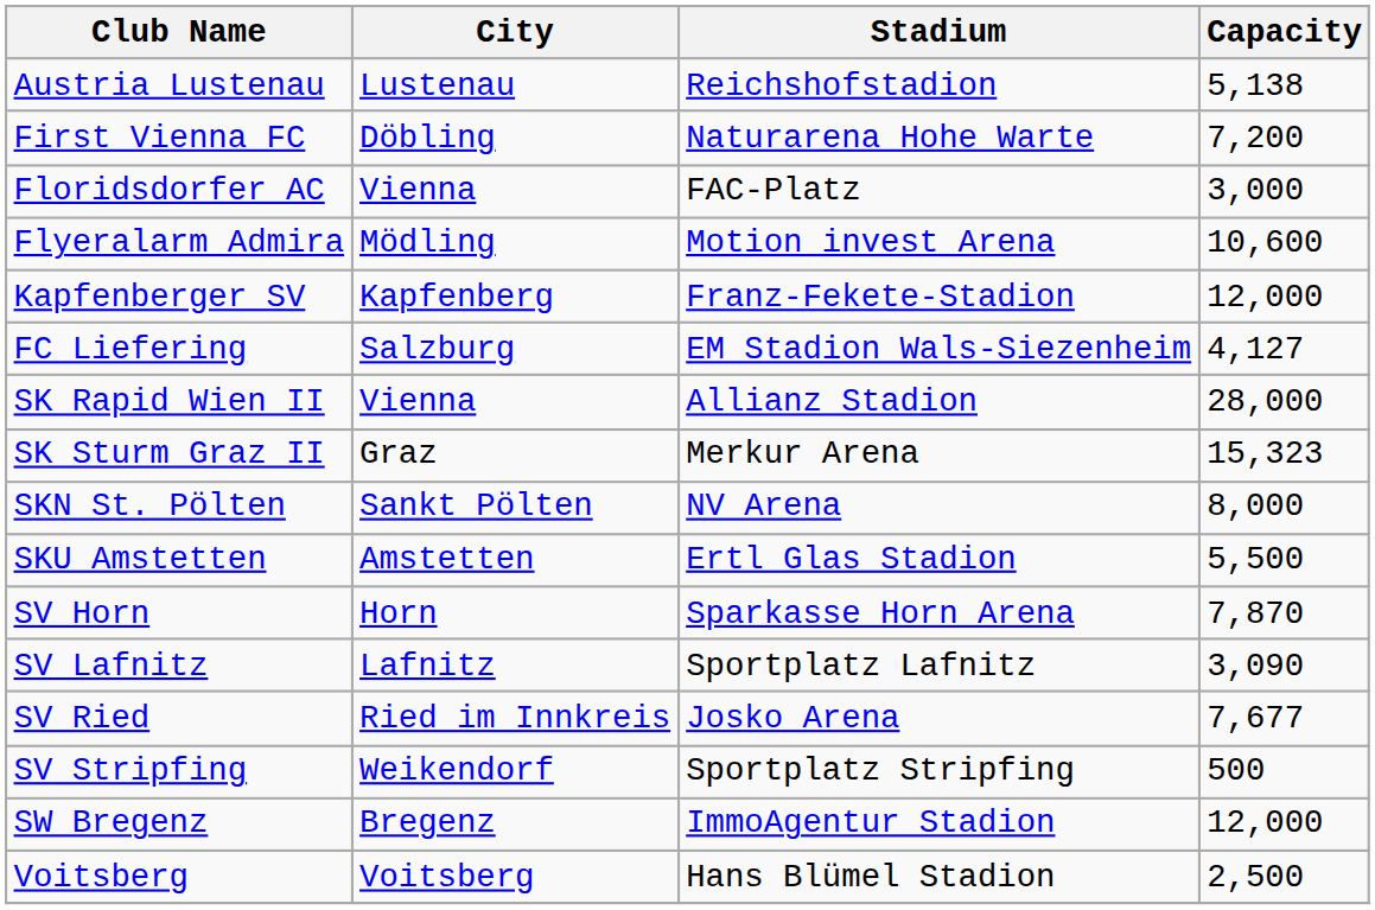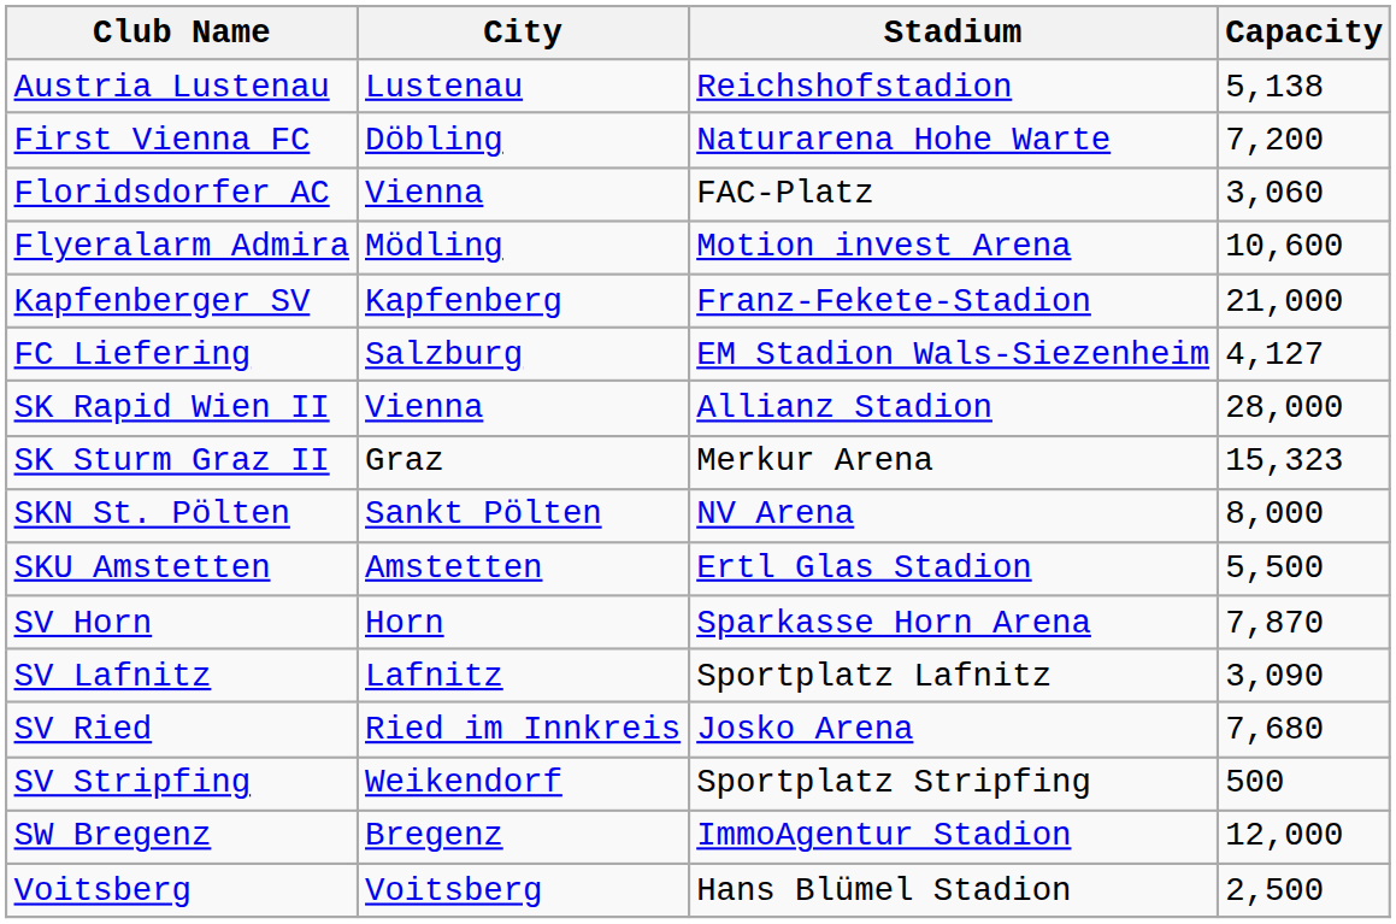Floridsdorfer AC | Capacity: 3,000 -> 3,060
Kapfenberger SV | Capacity: 12,000 -> 21,000
SV Ried | Capacity: 7,677 -> 7,680
